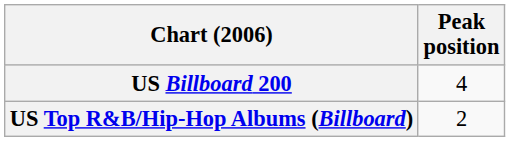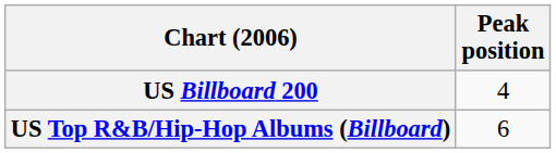US Top R&B/Hip-Hop Albums (Billboard) | Peak position: 2 -> 6
